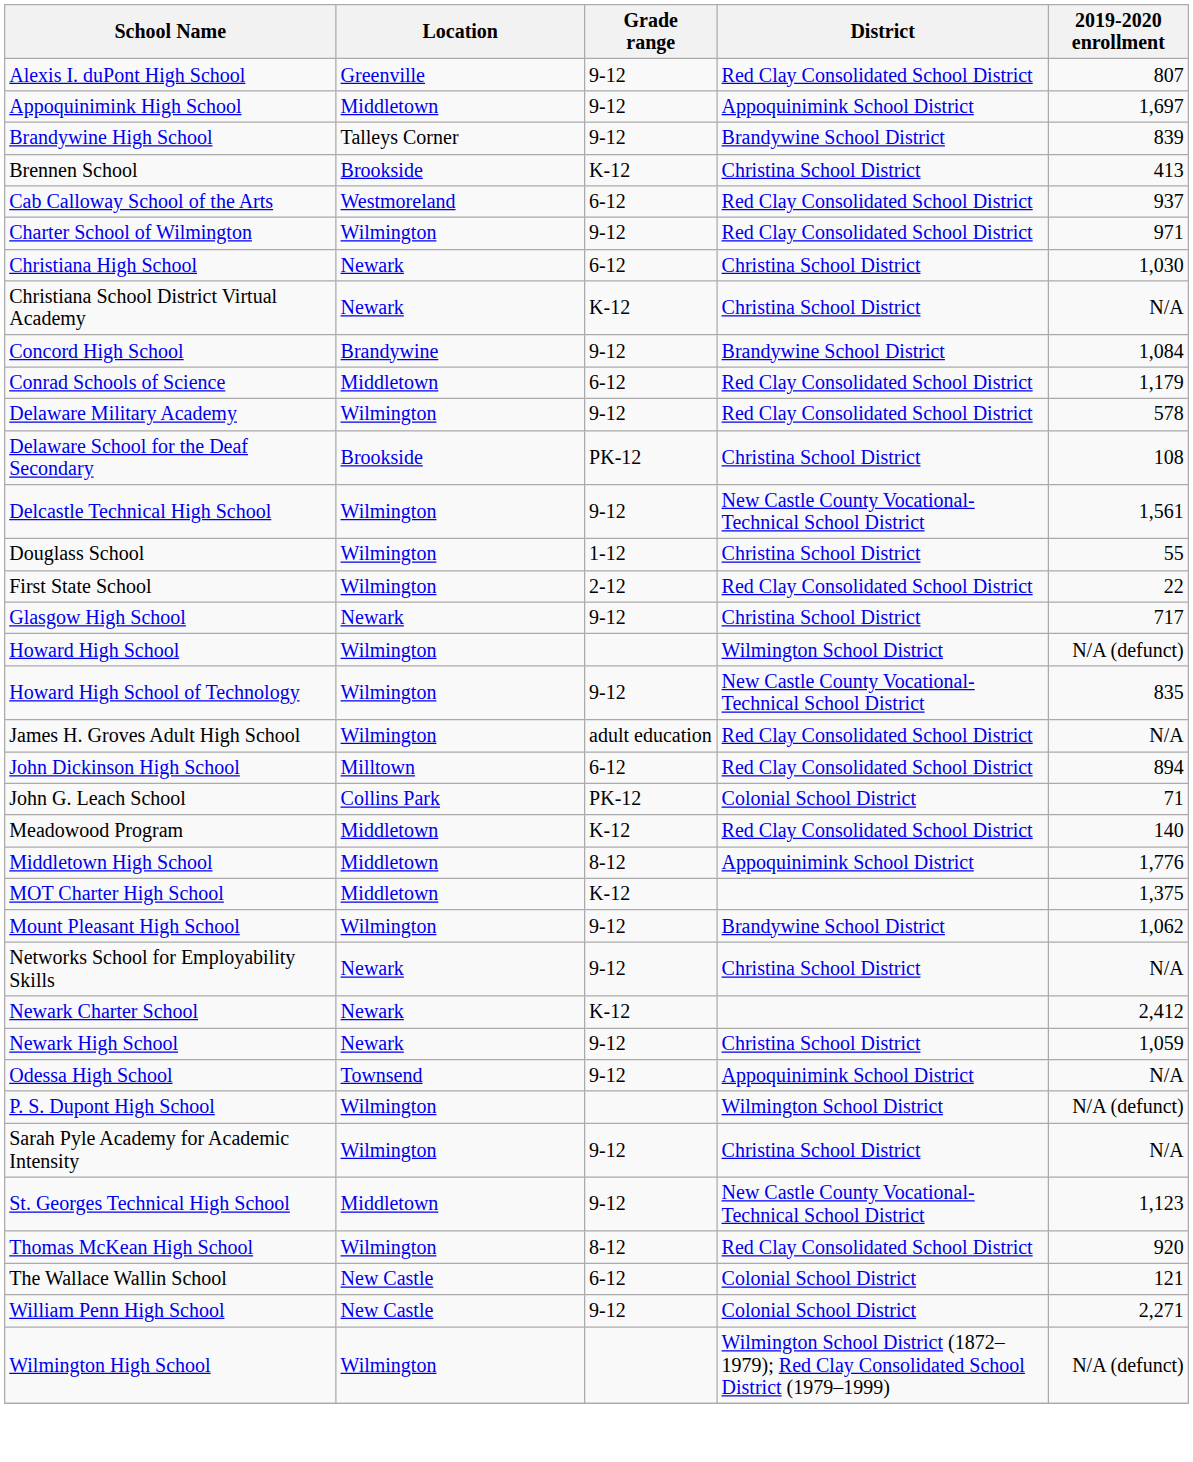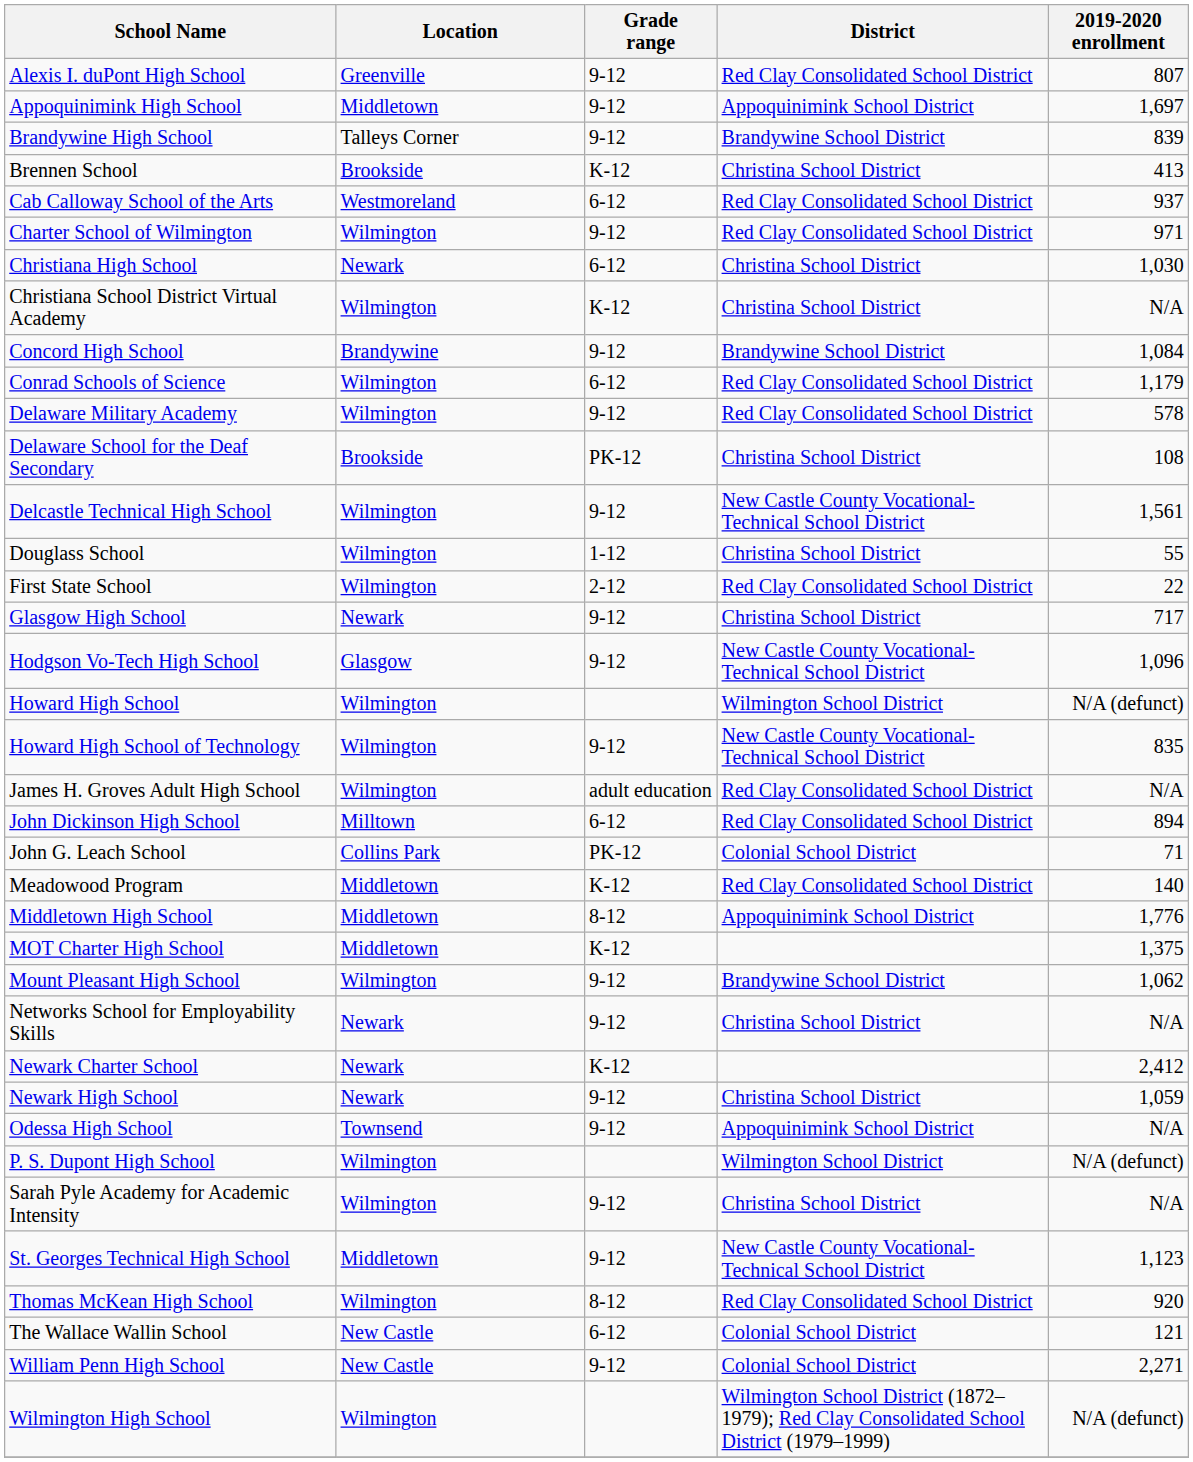Christiana School District Virtual Academy | Location: Newark -> Wilmington
Conrad Schools of Science | Location: Middletown -> Wilmington
+ row: Hodgson Vo-Tech High School | Glasgow | 9-12 | New Castle County Vocational-Technical School District | 1,096
